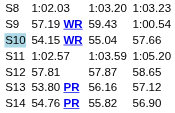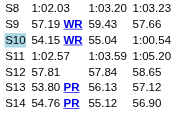57.19 WR | column 7: 1:00.54 -> 57.66
54.15 WR | column 7: 57.66 -> 1:00.54
57.81 | column 5: 57.87 -> 57.84
53.80 PR | column 5: 56.16 -> 56.13
54.76 PR | column 5: 55.82 -> 55.12
